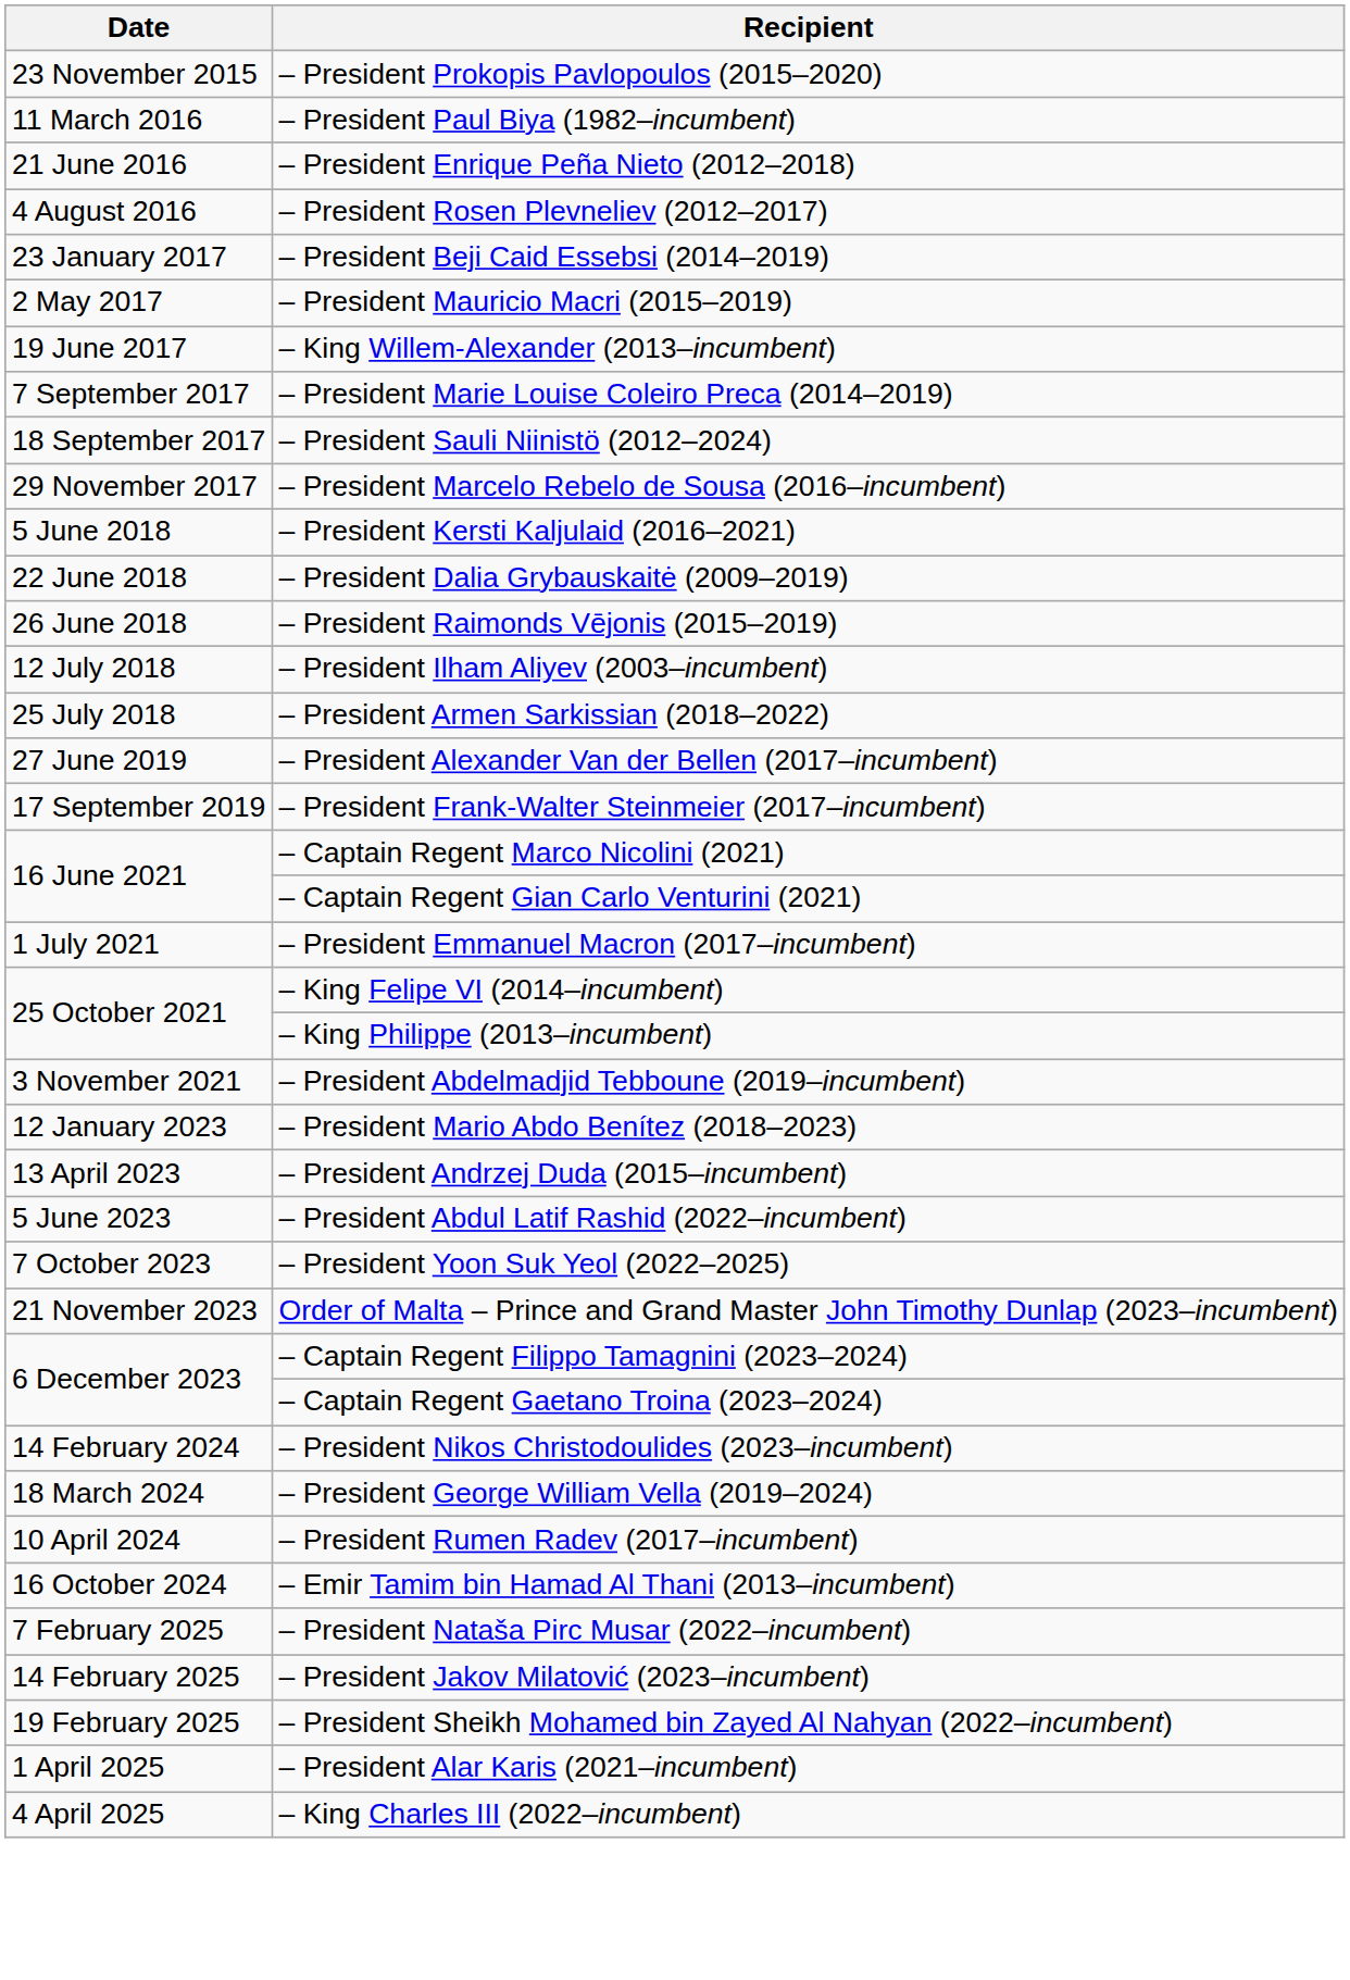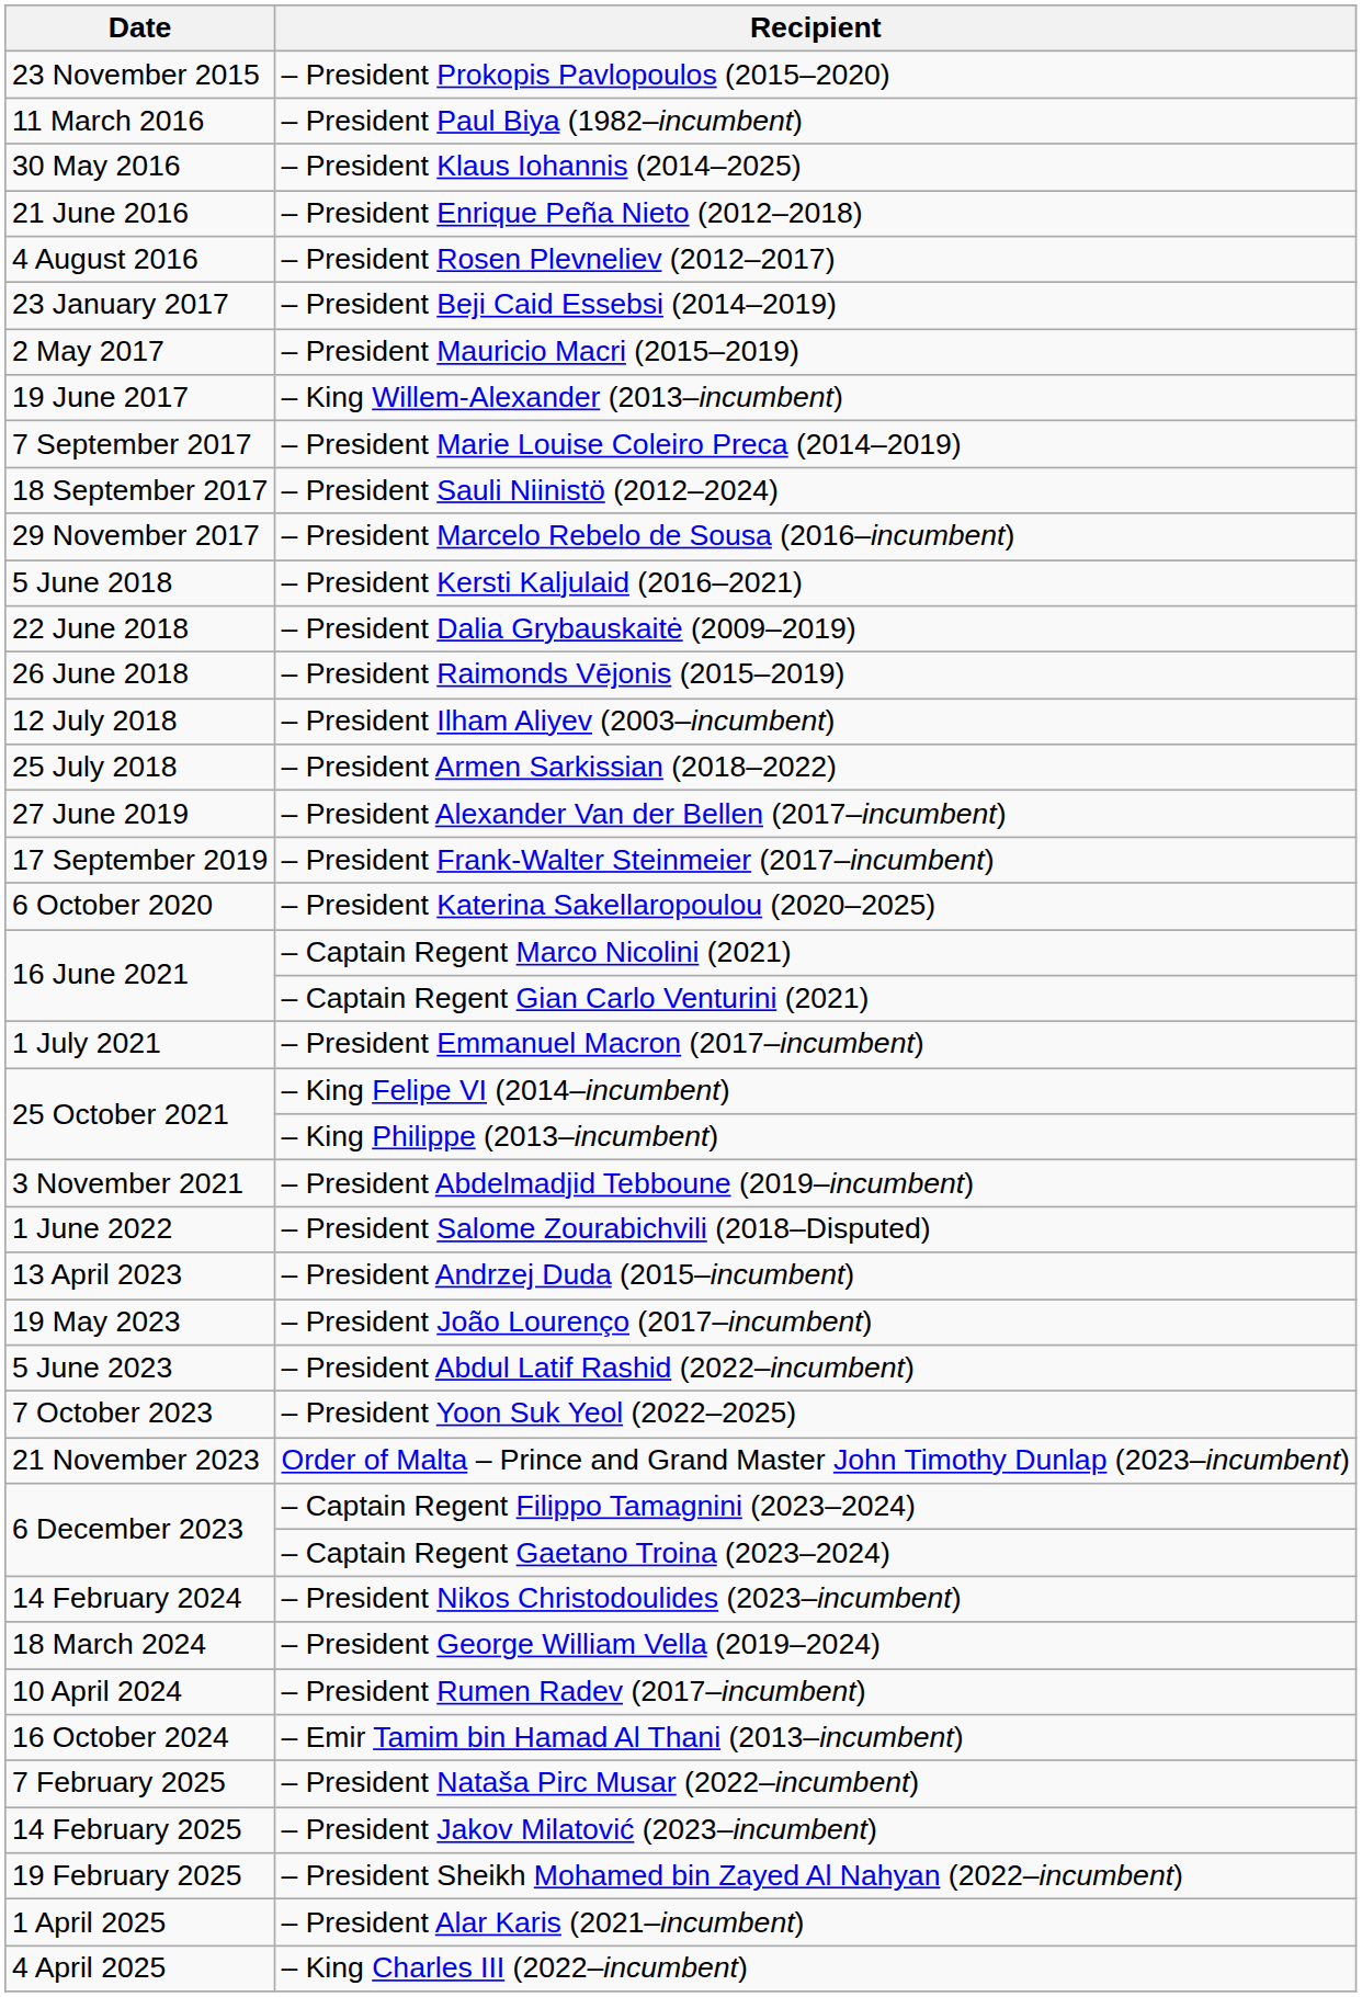+ row: 30 May 2016 | – President Klaus Iohannis (2014–2025)
+ row: 6 October 2020 | – President Katerina Sakellaropoulou (2020–2025)
+ row: 1 June 2022 | – President Salome Zourabichvili (2018–Disputed)
- row: 12 January 2023 | – President Mario Abdo Benítez (2018–2023)
+ row: 19 May 2023 | – President João Lourenço (2017–incumbent)
